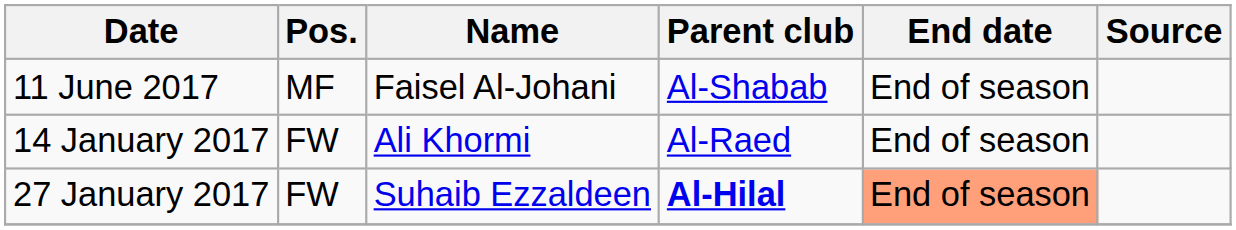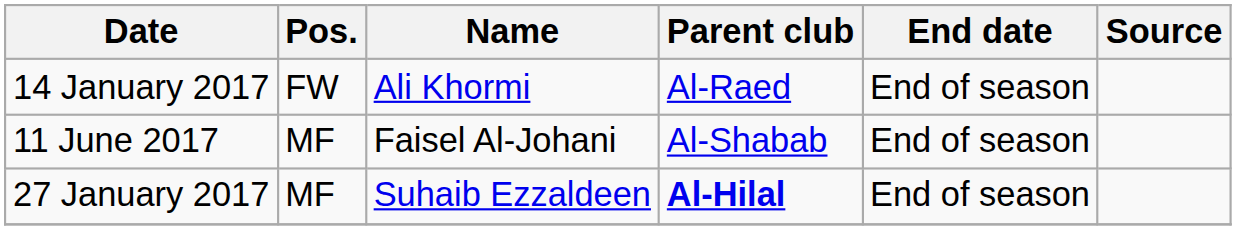rows swapped: 11 June 2017 <-> 14 January 2017
27 January 2017 | Pos.: FW -> MF
27 January 2017 | End date: lightsalmon background -> no background
